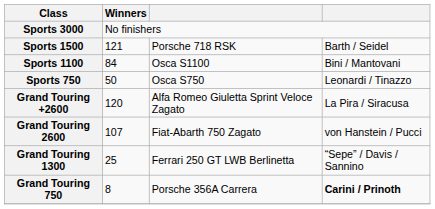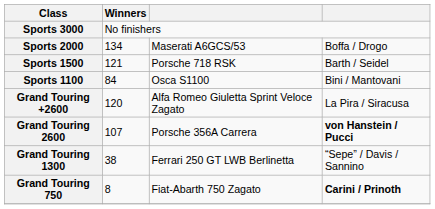+ row: Sports 2000 | 134 | Maserati A6GCS/53 | Boffa / Drogo
- row: Sports 750 | 50 | Osca S750 | Leonardi / Tinazzo
Grand Touring 2600 | column 3: Fiat-Abarth 750 Zagato -> Porsche 356A Carrera
Grand Touring 2600 | column 4: normal -> bold
Grand Touring 1300 | Winners: 25 -> 38
Grand Touring 750 | column 3: Porsche 356A Carrera -> Fiat-Abarth 750 Zagato
